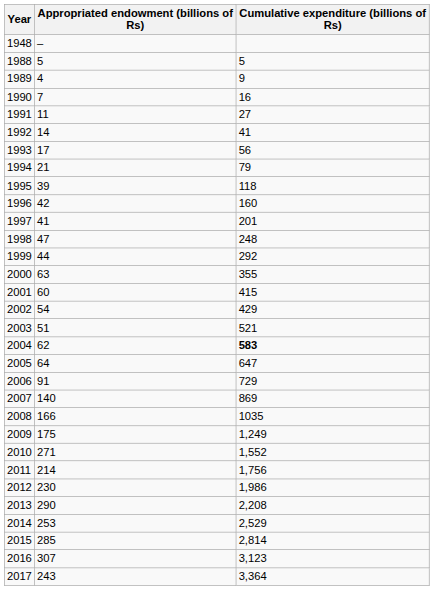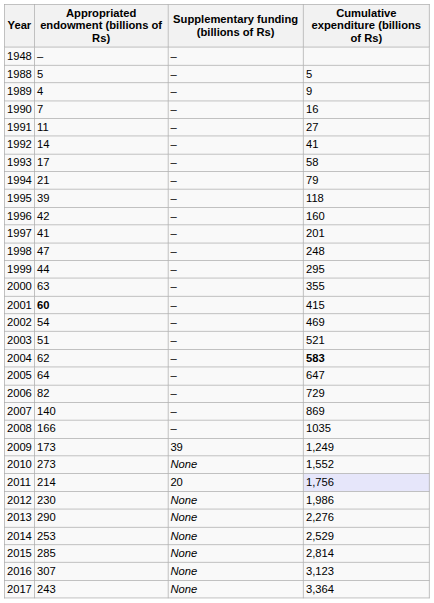+ column: Supplementary funding (billions of Rs) | – | – | – | – | – | – | – | – | – | – | – | – | – | – | – | – | – | – | – | – | – | – | 39 | None | 20 | None | None | None | None | None | None
1993 | Cumulative expenditure (billions of Rs): 56 -> 58
1999 | Cumulative expenditure (billions of Rs): 292 -> 295
2001 | Appropriated endowment (billions of Rs): normal -> bold
2002 | Cumulative expenditure (billions of Rs): 429 -> 469
2006 | Appropriated endowment (billions of Rs): 91 -> 82
2009 | Appropriated endowment (billions of Rs): 175 -> 173
2010 | Appropriated endowment (billions of Rs): 271 -> 273
2011 | Cumulative expenditure (billions of Rs): no background -> lavender background
2013 | Cumulative expenditure (billions of Rs): 2,208 -> 2,276
